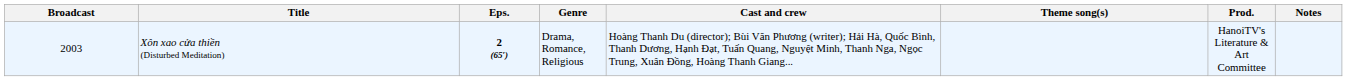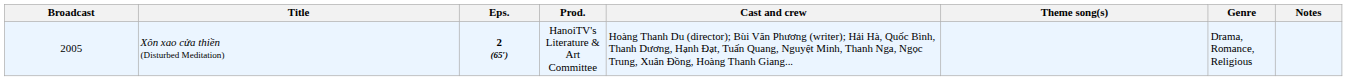columns swapped: Prod. <-> Genre
Xôn xao cửa thiền (Disturbed Meditation) | Broadcast: 2003 -> 2005
